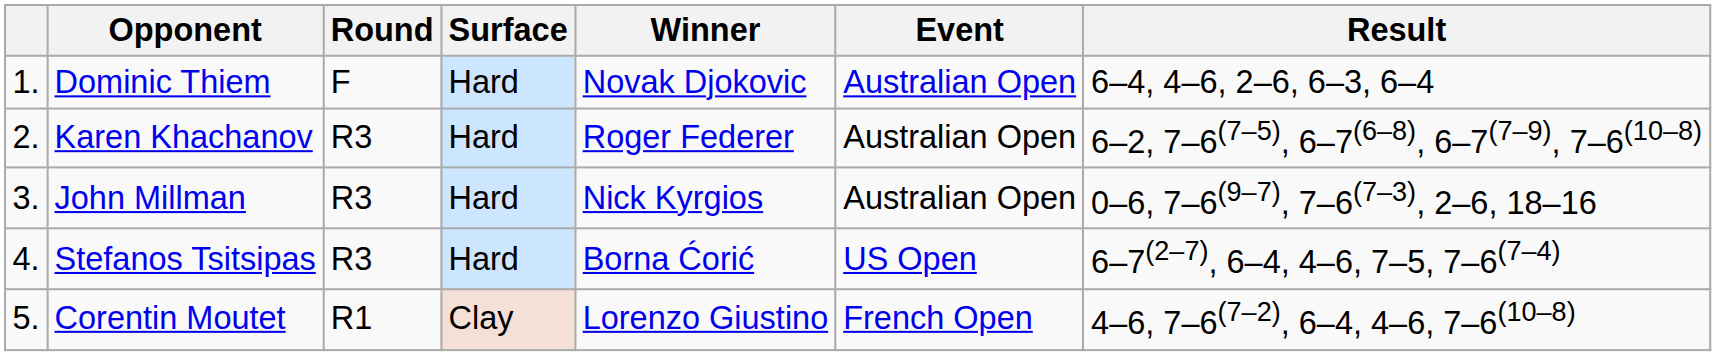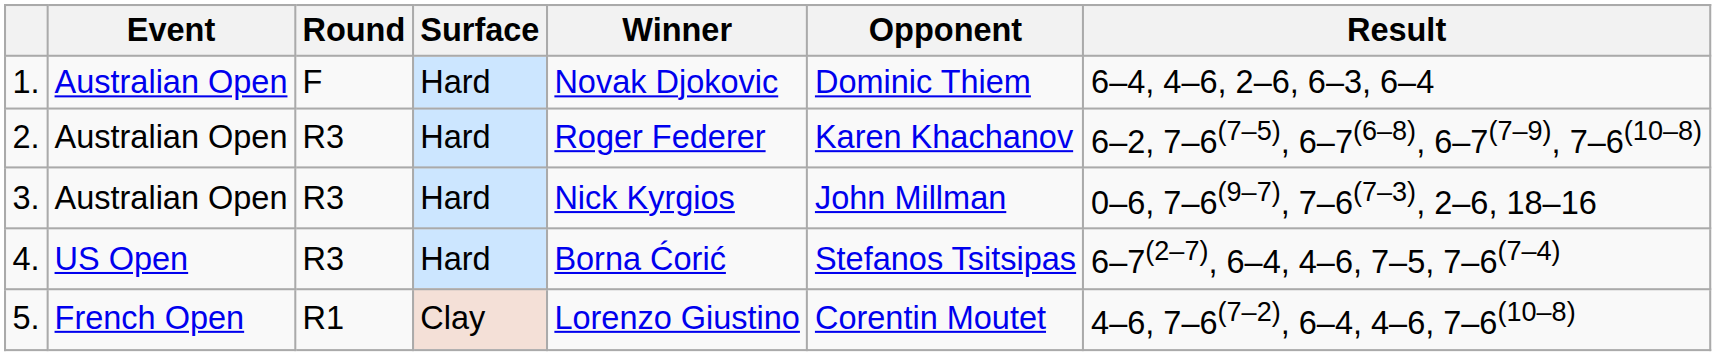columns swapped: Event <-> Opponent
